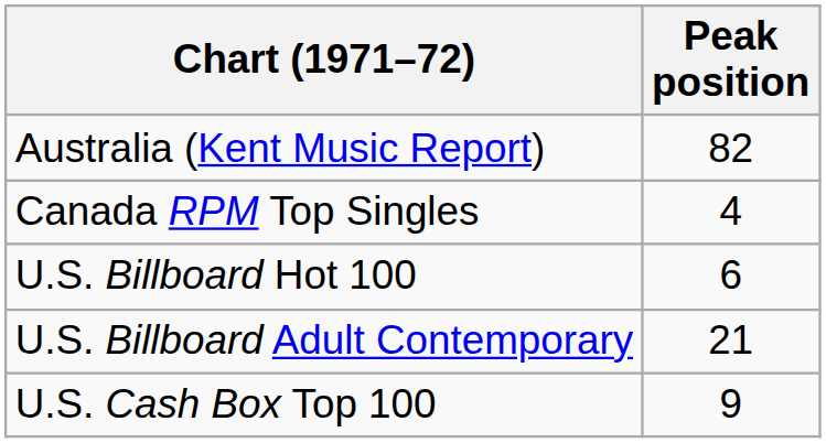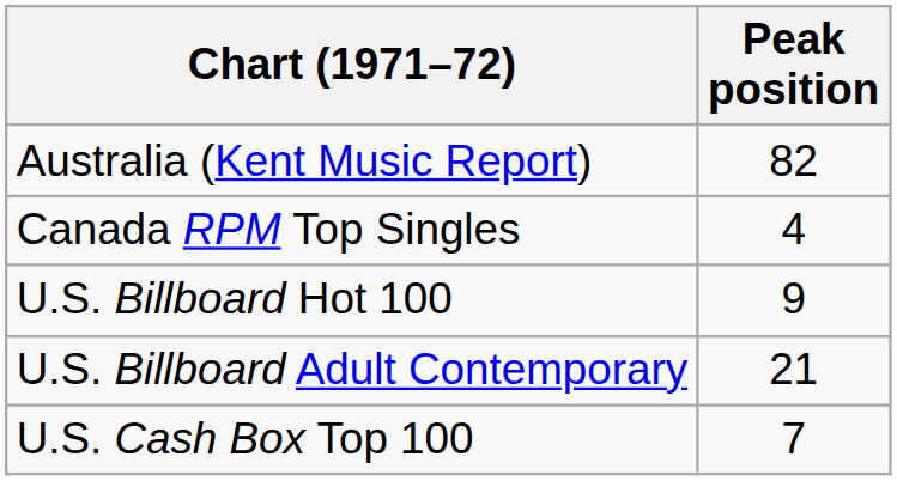U.S. Billboard Hot 100 | Peak position: 6 -> 9
U.S. Cash Box Top 100 | Peak position: 9 -> 7
